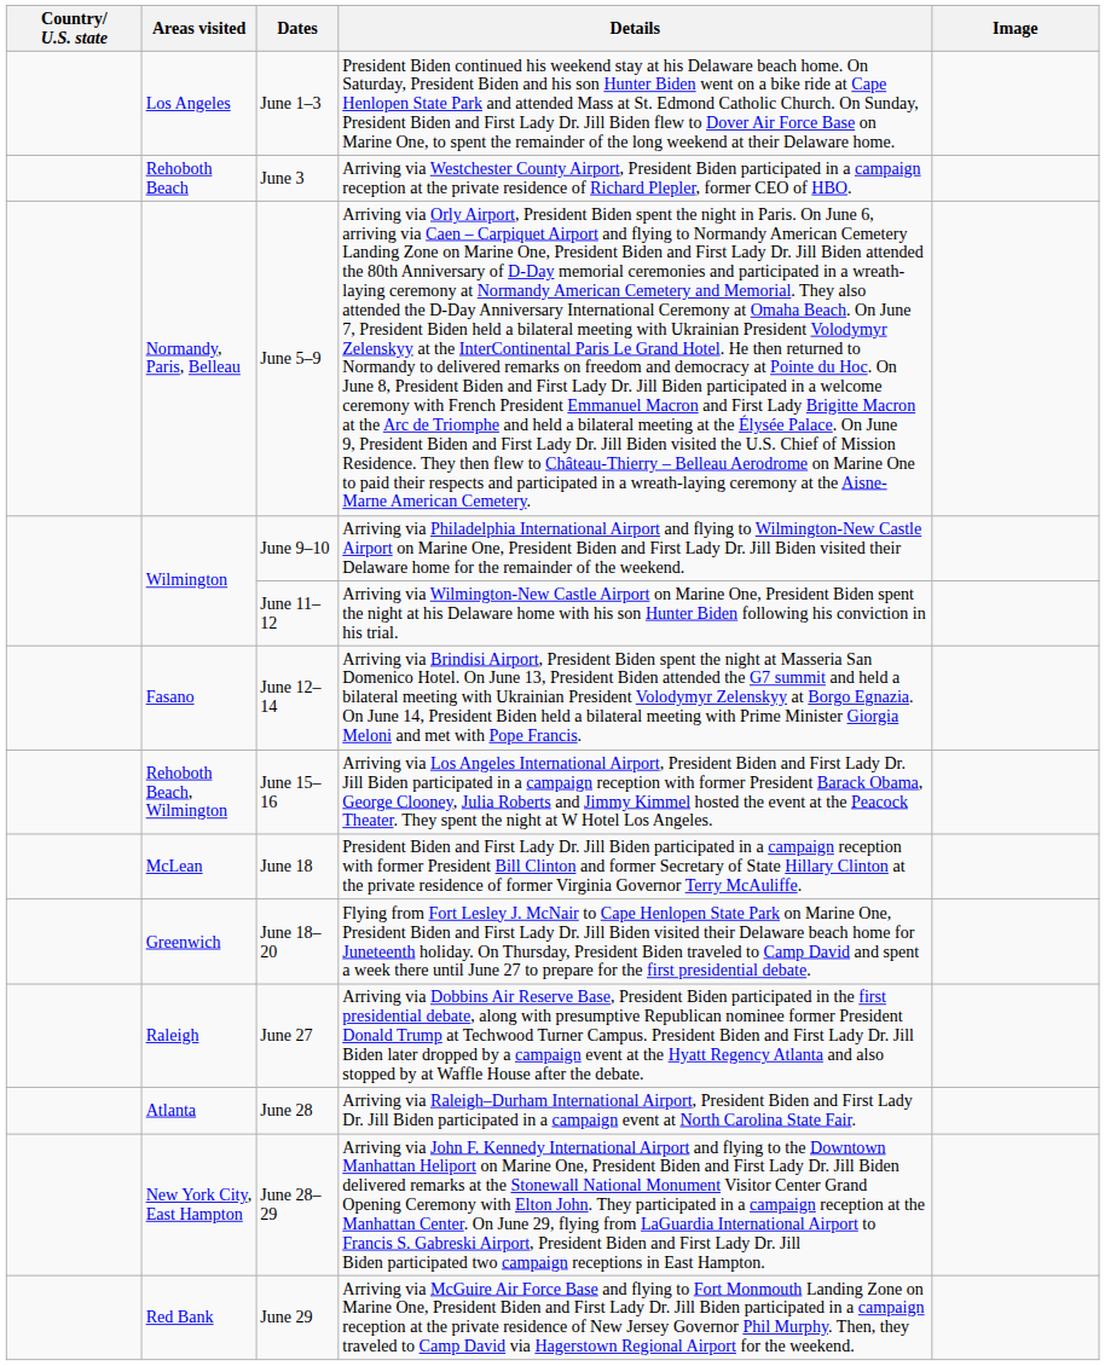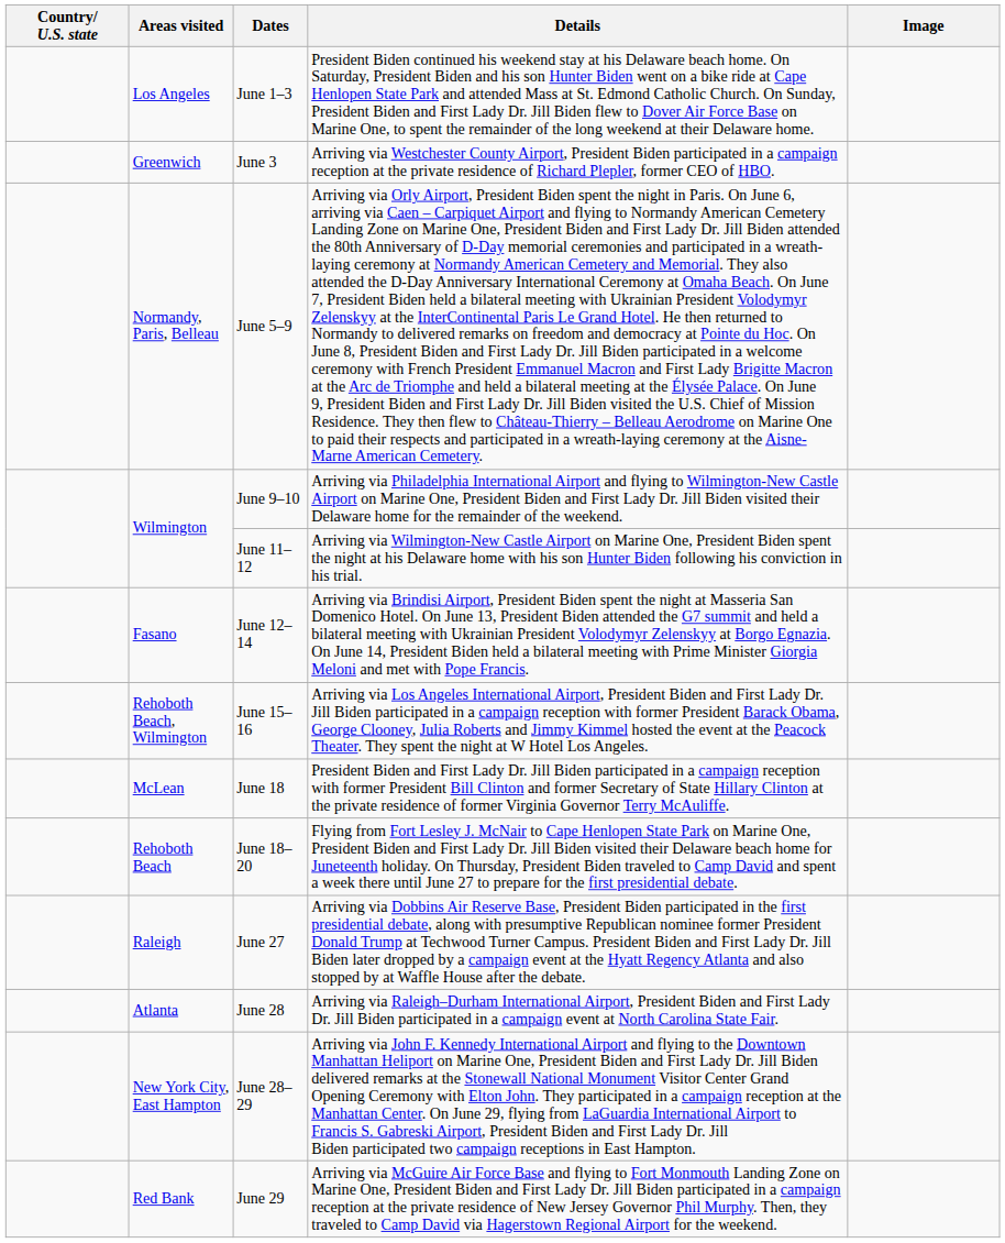June 3 | Areas visited: Rehoboth Beach -> Greenwich
June 18–20 | Areas visited: Greenwich -> Rehoboth Beach
